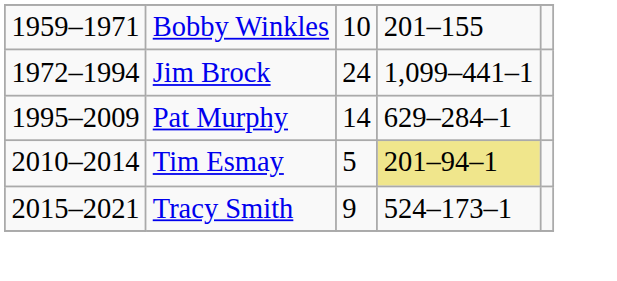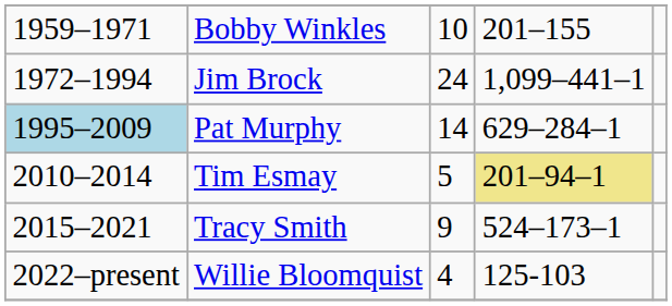Pat Murphy | column 1: no background -> lightblue background
+ row: 2022–present | Willie Bloomquist | 4 | 125-103
